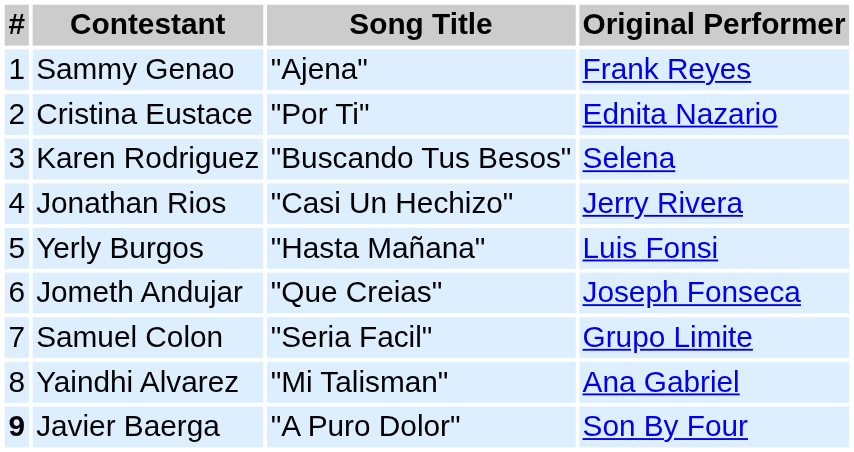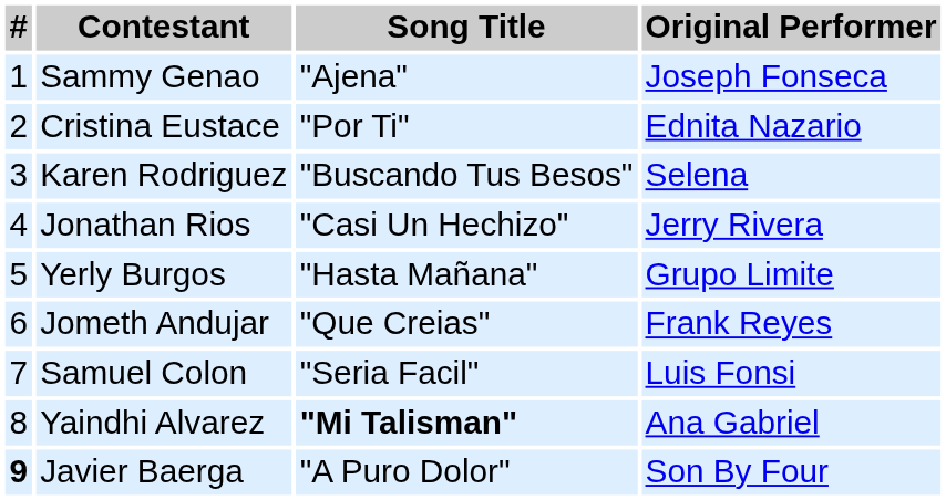Sammy Genao | Original Performer: Frank Reyes -> Joseph Fonseca
Yerly Burgos | Original Performer: Luis Fonsi -> Grupo Limite
Jometh Andujar | Original Performer: Joseph Fonseca -> Frank Reyes
Samuel Colon | Original Performer: Grupo Limite -> Luis Fonsi
Yaindhi Alvarez | Song Title: normal -> bold
